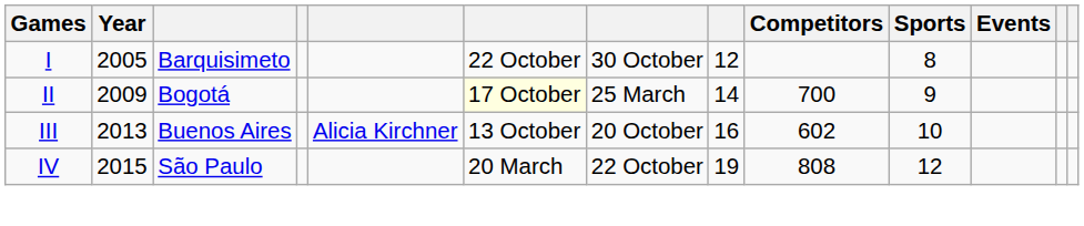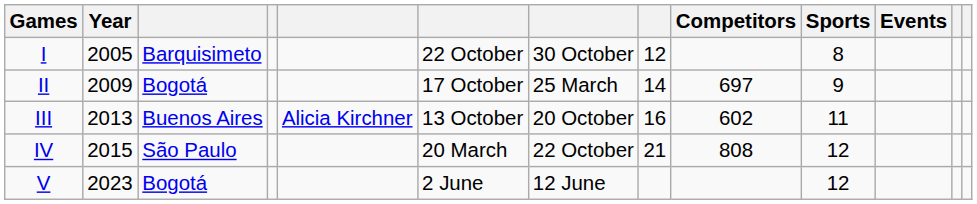II | column 6: lightyellow background -> no background
II | Competitors: 700 -> 697
III | Sports: 10 -> 11
IV | column 8: 19 -> 21
+ row: V | 2023 | Bogotá | 2 June | 12 June | 12
